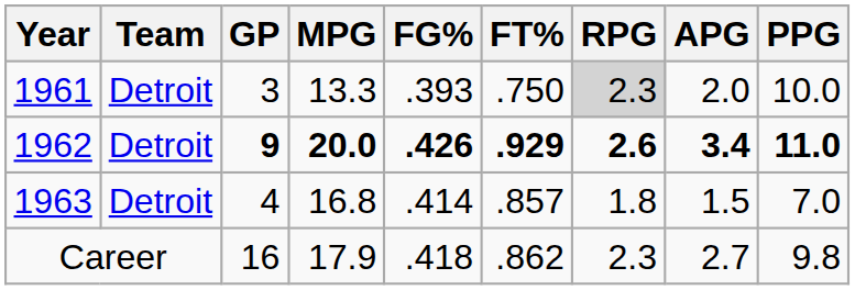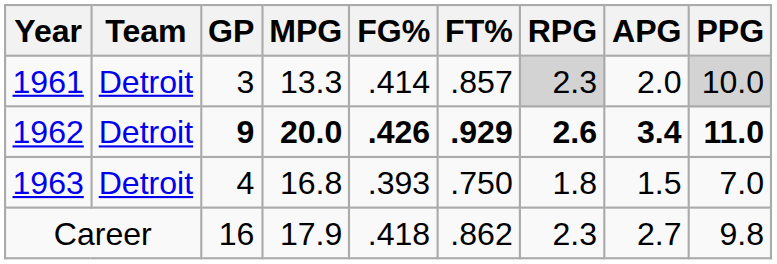1961 | FG%: .393 -> .414
1961 | FT%: .750 -> .857
1961 | PPG: no background -> lightgrey background
1963 | FG%: .414 -> .393
1963 | FT%: .857 -> .750
